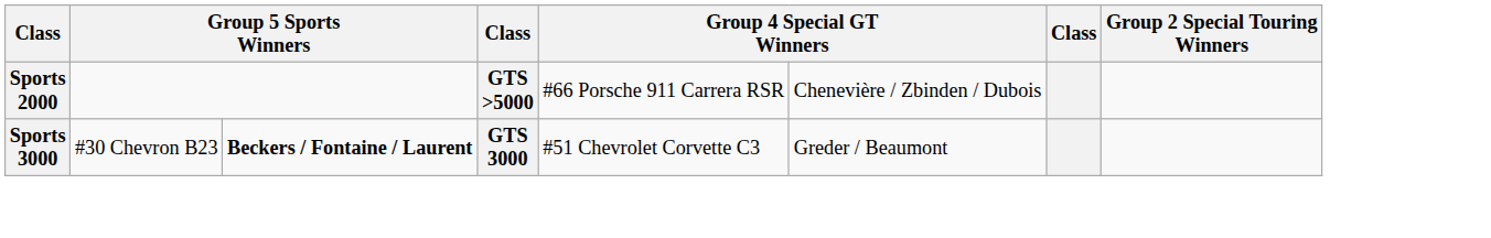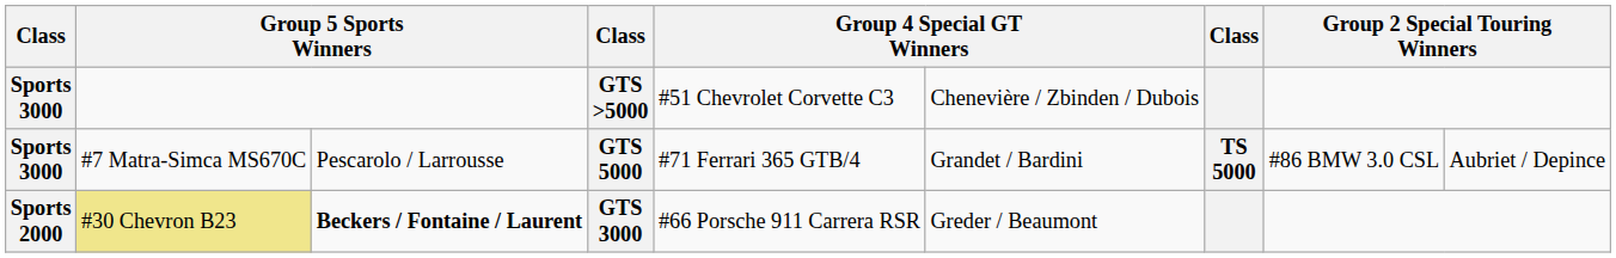GTS >5000 | column 1: Sports 2000 -> Sports 3000
GTS >5000 | column 5: #66 Porsche 911 Carrera RSR -> #51 Chevrolet Corvette C3
+ row: Sports 3000 | #7 Matra-Simca MS670C | Pescarolo / Larrousse | GTS 5000 | #71 Ferrari 365 GTB/4 | Grandet / Bardini | TS 5000 | #86 BMW 3.0 CSL | Aubriet / Depince
GTS 3000 | column 1: Sports 3000 -> Sports 2000
GTS 3000 | column 2: no background -> khaki background
GTS 3000 | column 5: #51 Chevrolet Corvette C3 -> #66 Porsche 911 Carrera RSR
